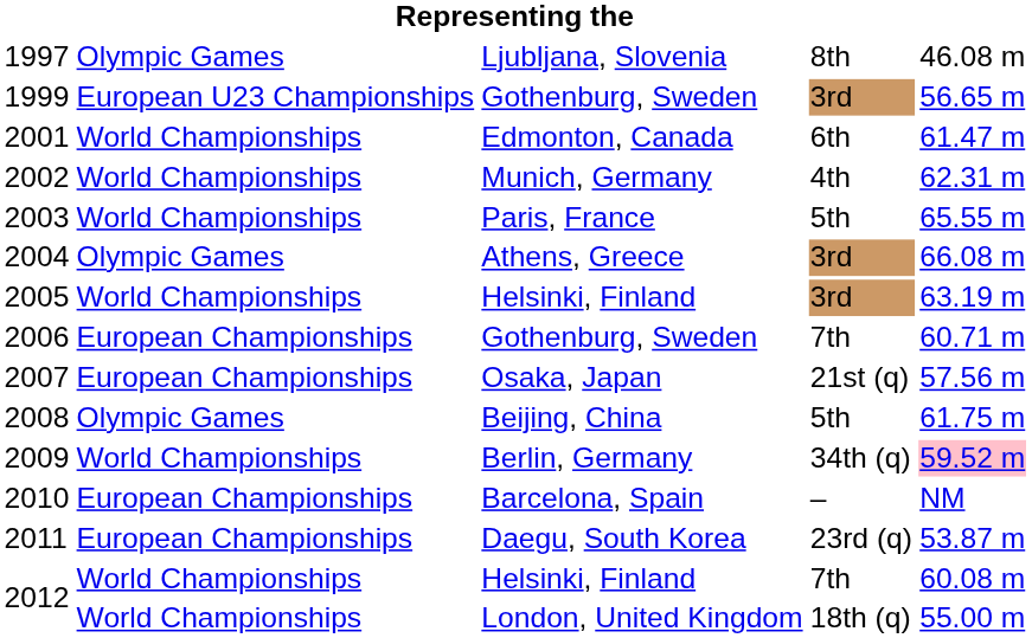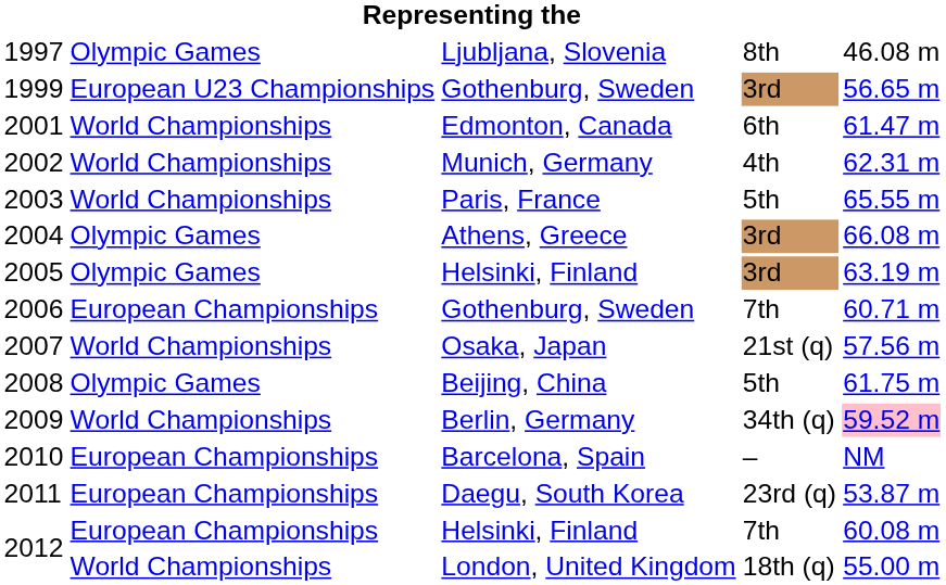2005 | column 2: World Championships -> Olympic Games
2007 | column 2: European Championships -> World Championships
2012 / Helsinki, Finland | column 2: World Championships -> European Championships
